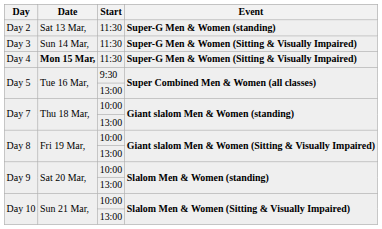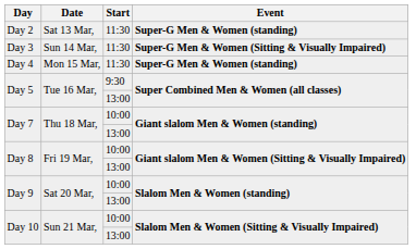Day 4 | Date: bold -> normal
Day 4 | Event: Super-G Men & Women (Sitting & Visually Impaired) -> Super-G Men & Women (standing)
